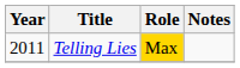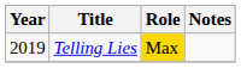Telling Lies | Year: 2011 -> 2019
